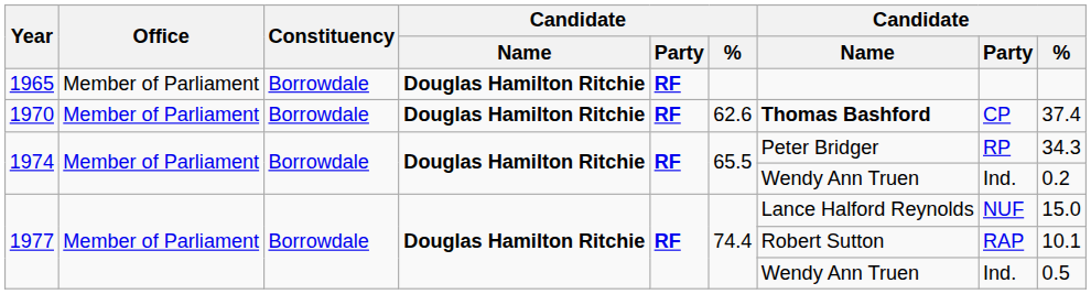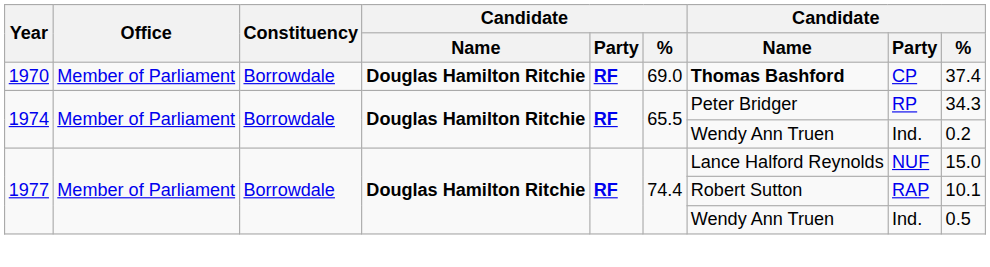- row: 1965 | Member of Parliament | Borrowdale | Douglas Hamilton Ritchie | RF
1970 | column 6: 62.6 -> 69.0
